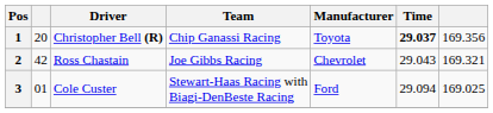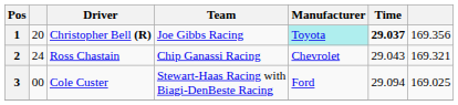1 | Team: Chip Ganassi Racing -> Joe Gibbs Racing
1 | Manufacturer: no background -> paleturquoise background
2 | column 2: 42 -> 24
2 | Team: Joe Gibbs Racing -> Chip Ganassi Racing
3 | column 2: 01 -> 00
